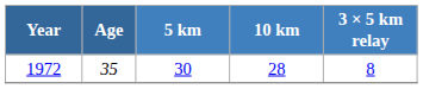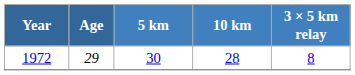1972 | Age: 35 -> 29
